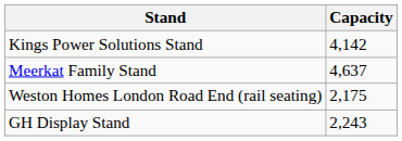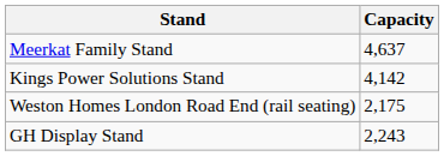rows swapped: Meerkat Family Stand <-> Kings Power Solutions Stand
